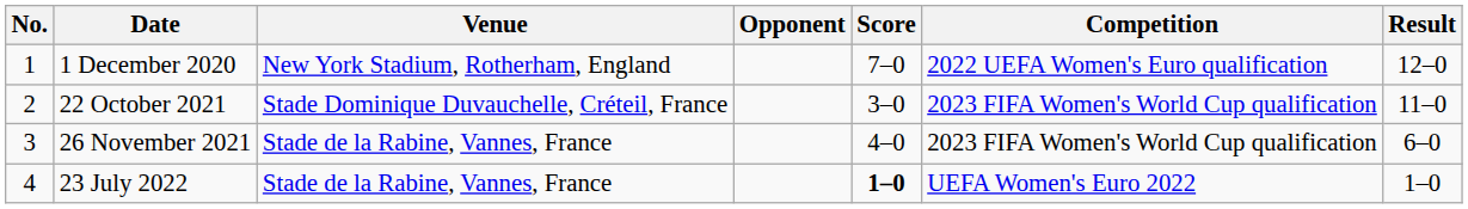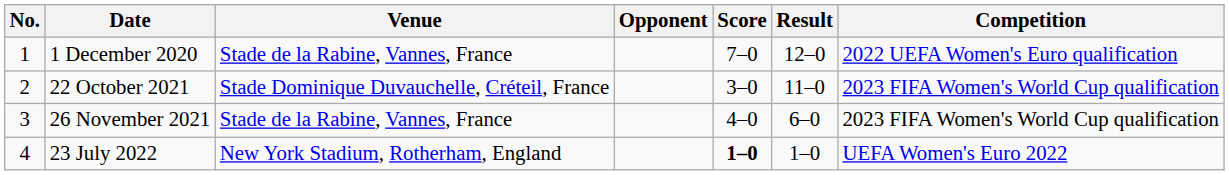columns swapped: Result <-> Competition
1 December 2020 | Venue: New York Stadium, Rotherham, England -> Stade de la Rabine, Vannes, France
23 July 2022 | Venue: Stade de la Rabine, Vannes, France -> New York Stadium, Rotherham, England
